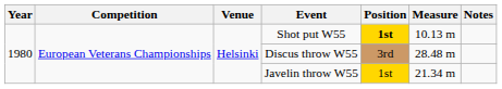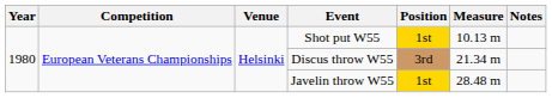Shot put W55 | Position: bold -> normal
Discus throw W55 | Measure: 28.48 m -> 21.34 m
Javelin throw W55 | Measure: 21.34 m -> 28.48 m
